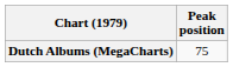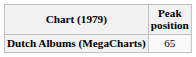Dutch Albums (MegaCharts) | Peak position: 75 -> 65
